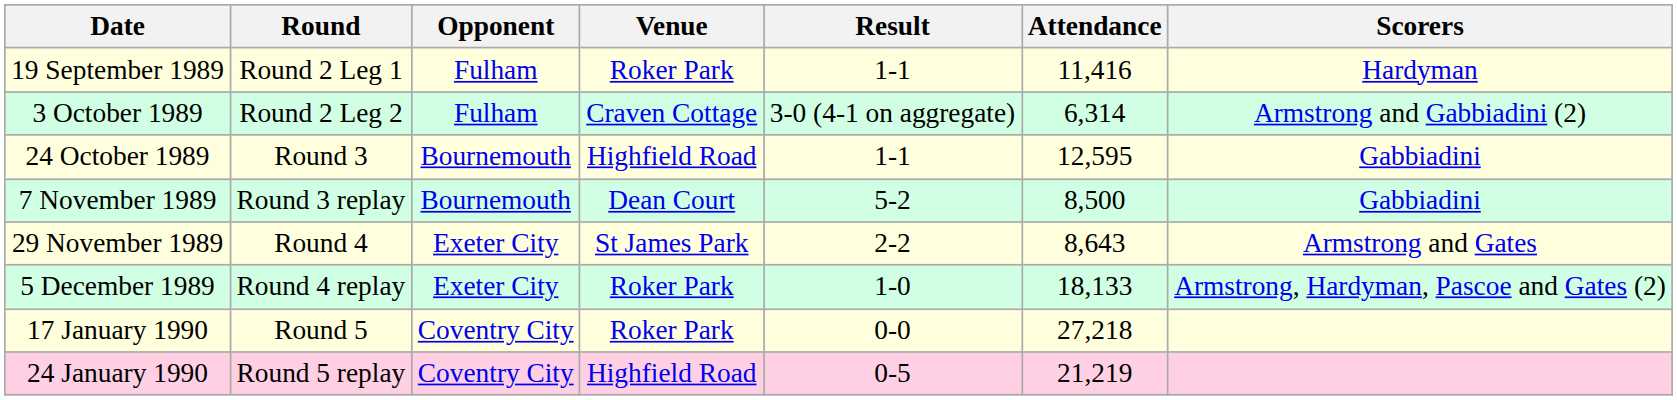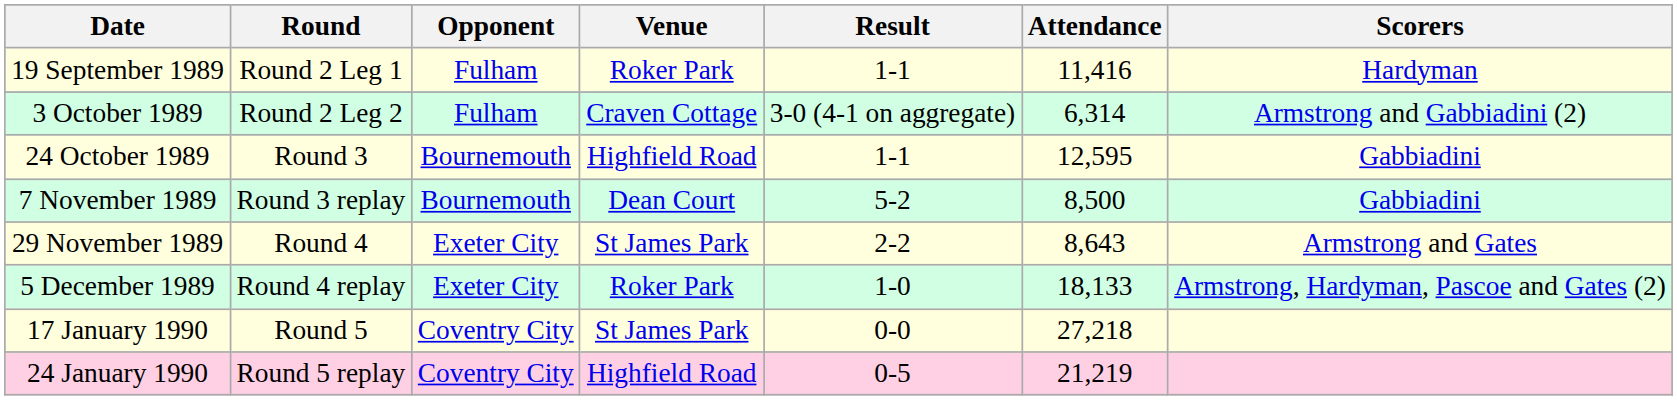17 January 1990 | Venue: Roker Park -> St James Park
